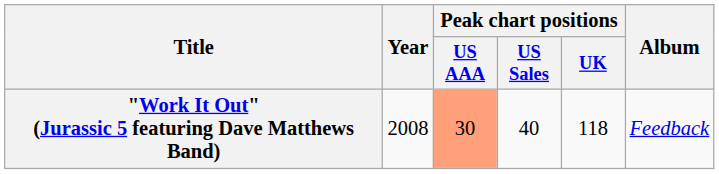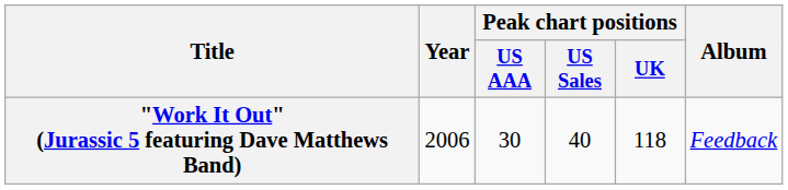"Work It Out" (Jurassic 5 featuring Dave Matthews Band) | Year: 2008 -> 2006
"Work It Out" (Jurassic 5 featuring Dave Matthews Band) | Peak chart positions / US AAA: lightsalmon background -> no background
